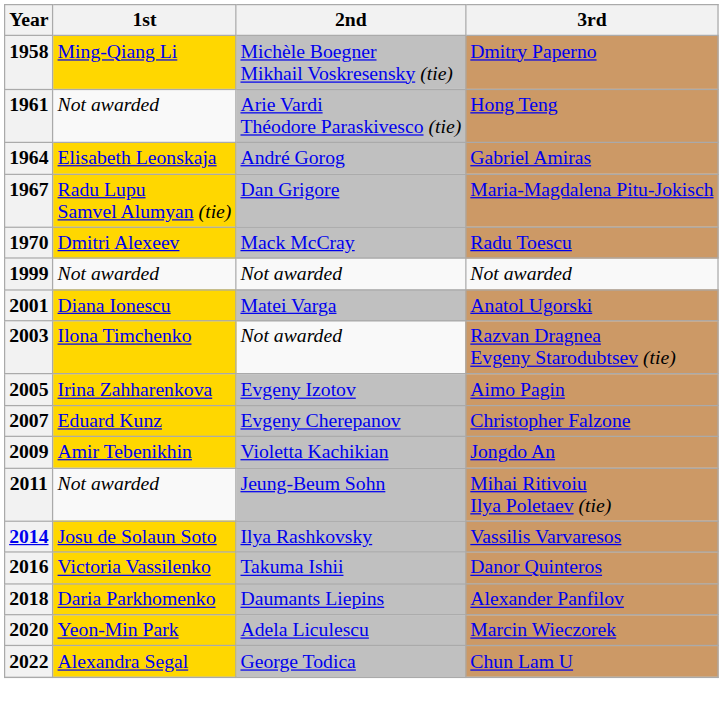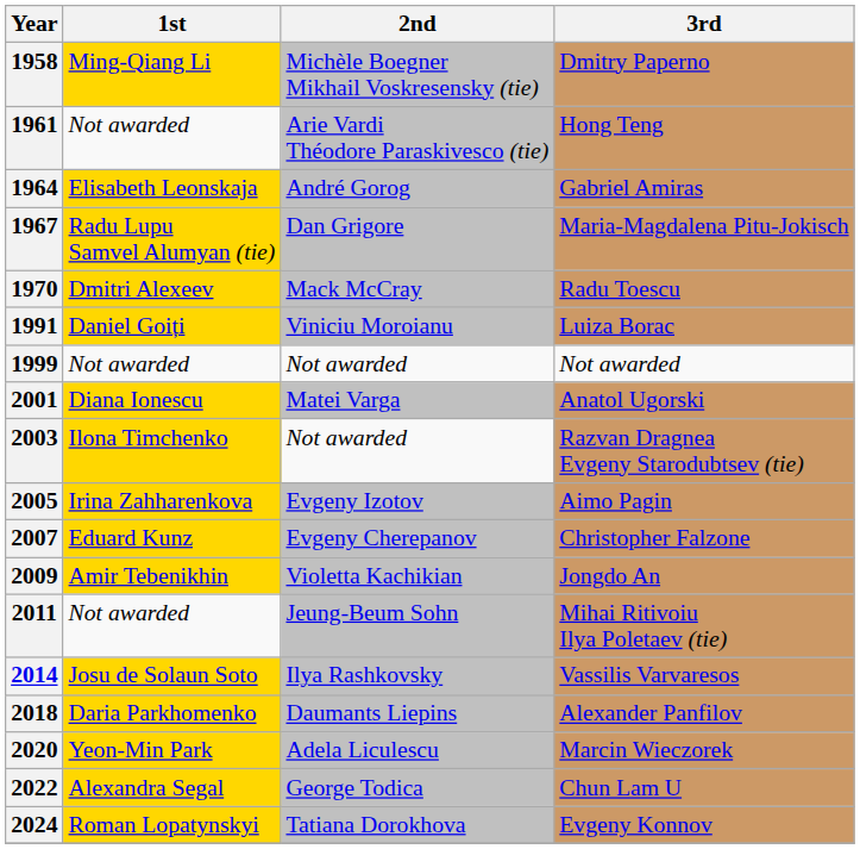+ row: 1991 | Daniel Goiți | Viniciu Moroianu | Luiza Borac
- row: 2016 | Victoria Vassilenko | Takuma Ishii | Danor Quinteros
+ row: 2024 | Roman Lopatynskyi | Tatiana Dorokhova | Evgeny Konnov
